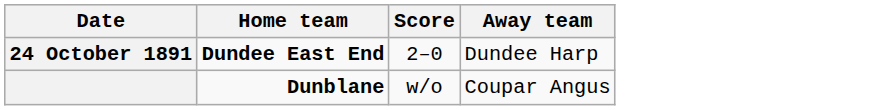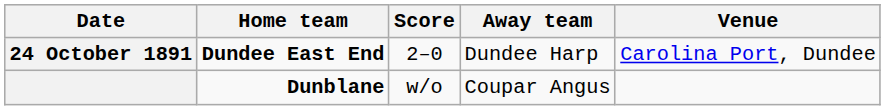+ column: Venue | Carolina Port, Dundee
